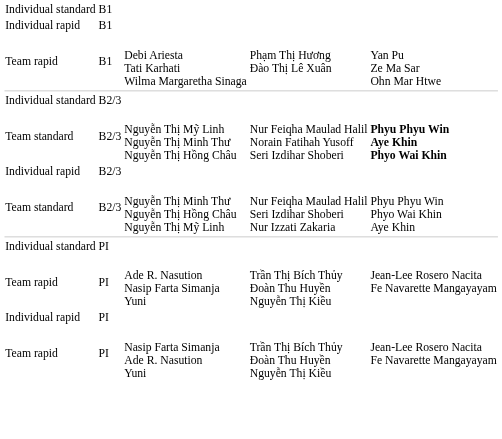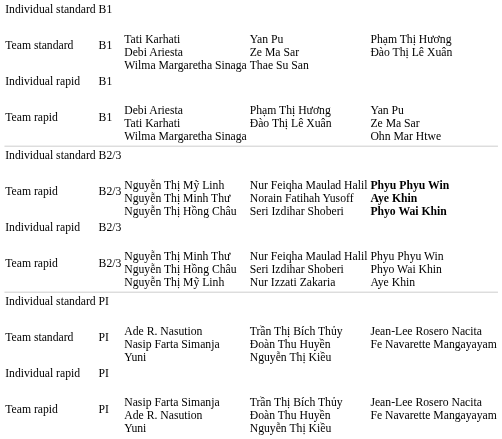+ row: Team standard | B1 | Tati Karhati Debi Ariesta Wilma Margaretha Sinaga | Yan Pu Ze Ma Sar Thae Su San | Phạm Thị Hương Đào Thị Lê Xuân
Nguyễn Thị Mỹ Linh Nguyễn Thị Minh Thư Nguyễn Thị Hồng Châu | column 1: Team standard -> Team rapid
Nguyễn Thị Minh Thư Nguyễn Thị Hồng Châu Nguyễn Thị Mỹ Linh | column 1: Team standard -> Team rapid
Ade R. Nasution Nasip Farta Simanja Yuni | column 1: Team rapid -> Team standard
